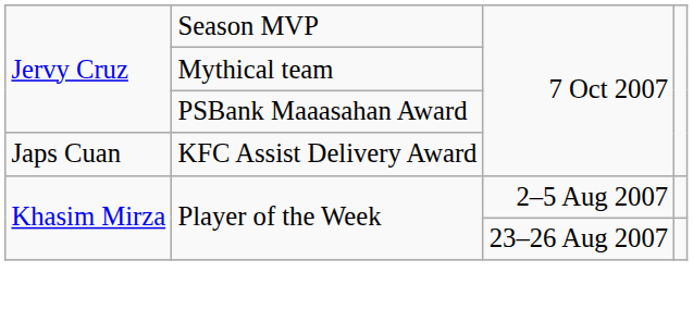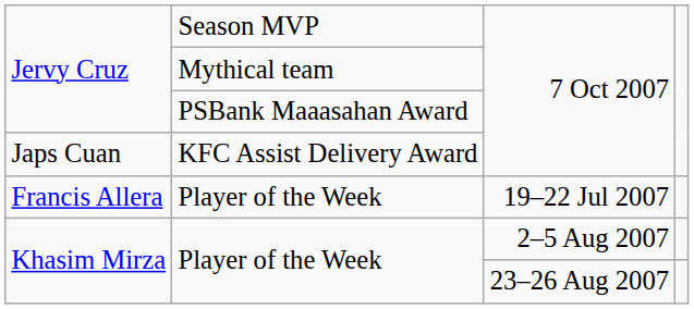+ row: Francis Allera | Player of the Week | 19–22 Jul 2007
